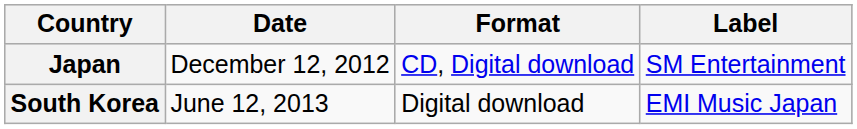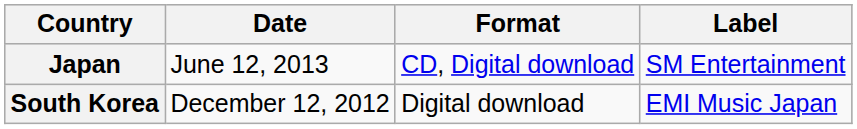Japan | Date: December 12, 2012 -> June 12, 2013
South Korea | Date: June 12, 2013 -> December 12, 2012
